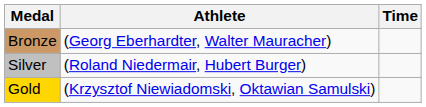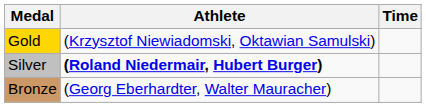rows swapped: Gold <-> Bronze
Silver | Athlete: normal -> bold
